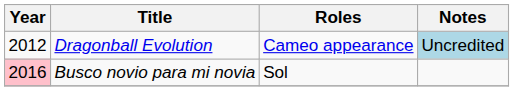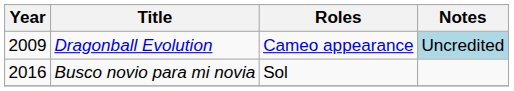Dragonball Evolution | Year: 2012 -> 2009
Busco novio para mi novia | Year: pink background -> no background
